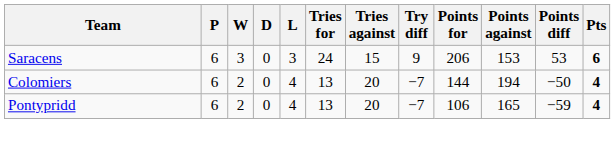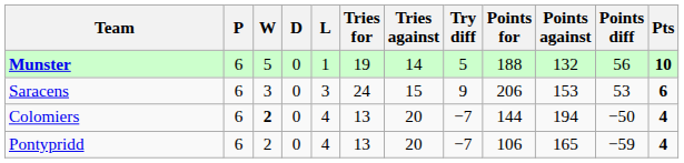+ row: Munster | 6 | 5 | 0 | 1 | 19 | 14 | 5 | 188 | 132 | 56 | 10
Colomiers | W: normal -> bold
